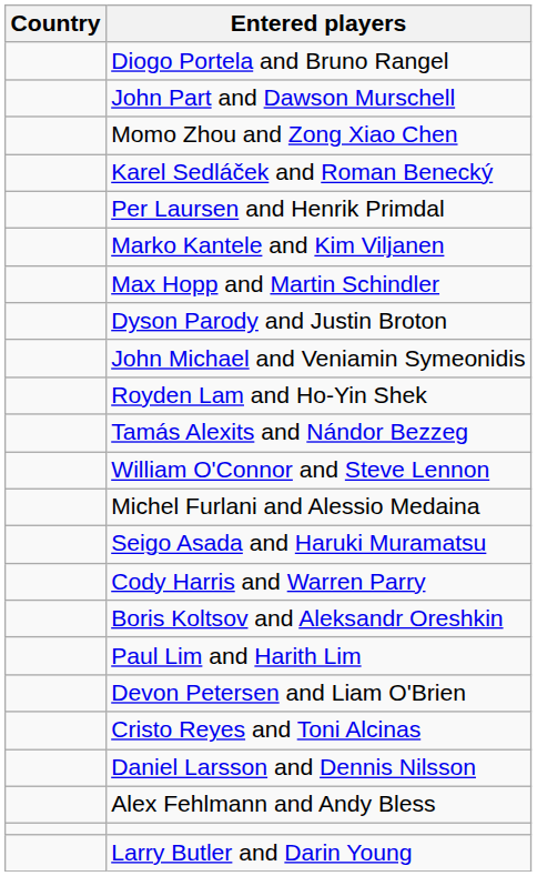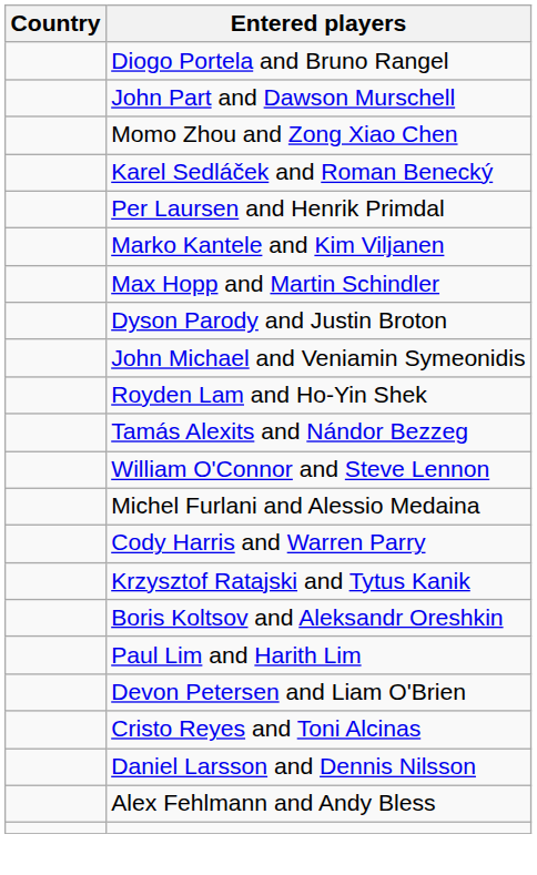- row: Seigo Asada and Haruki Muramatsu
+ row: Krzysztof Ratajski and Tytus Kanik
- row: Larry Butler and Darin Young
